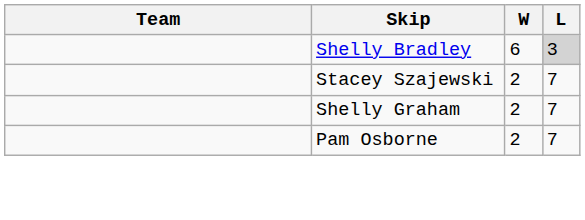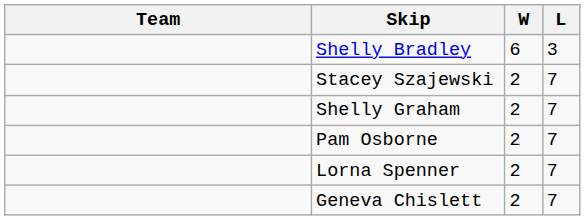Shelly Bradley | L: lightgrey background -> no background
+ row: Lorna Spenner | 2 | 7
+ row: Geneva Chislett | 2 | 7
